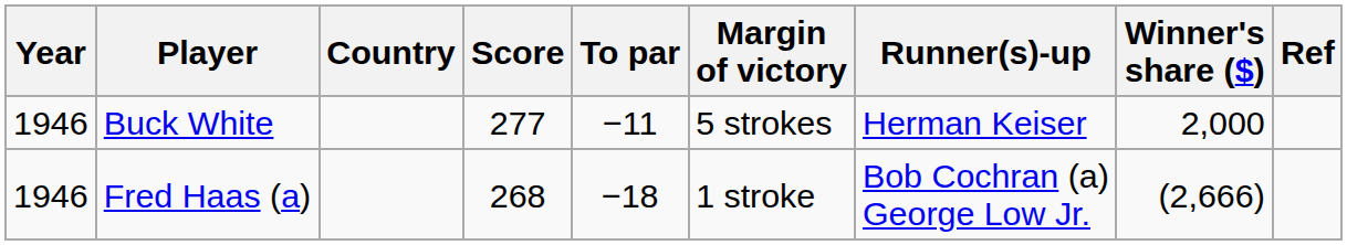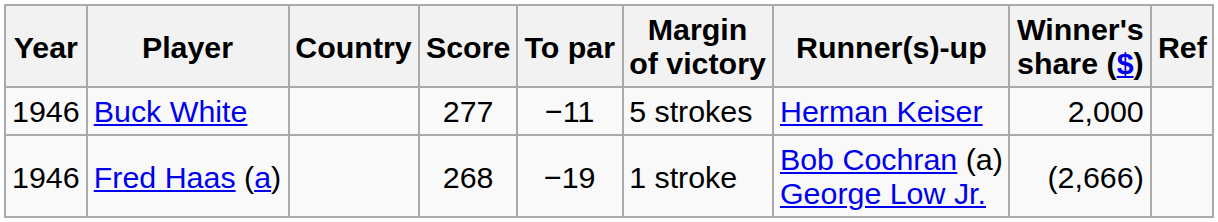Fred Haas (a) | To par: −18 -> −19
